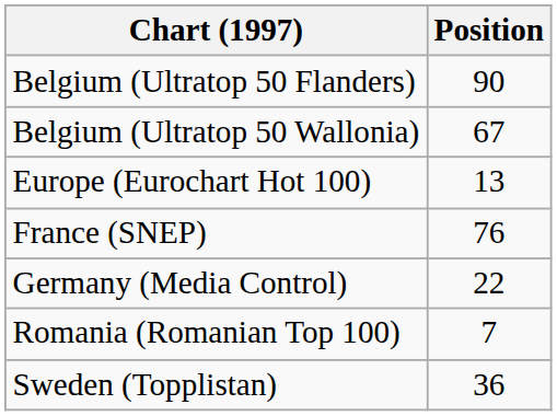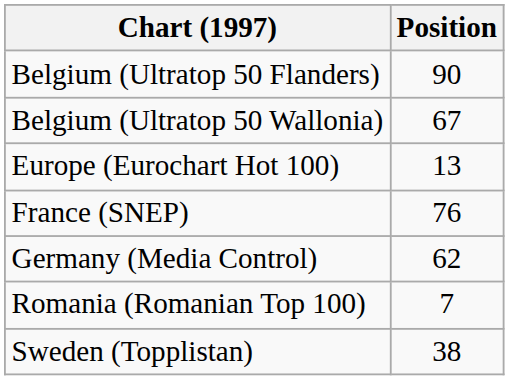Germany (Media Control) | Position: 22 -> 62
Sweden (Topplistan) | Position: 36 -> 38
